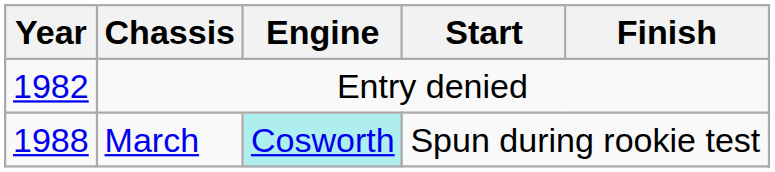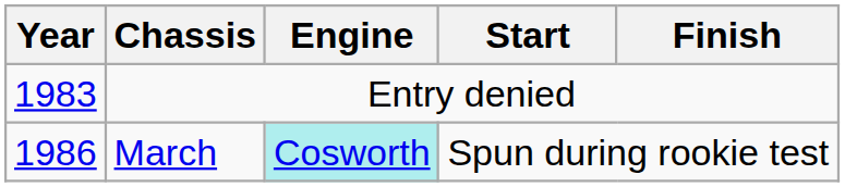Entry denied | Year: 1982 -> 1983
March | Year: 1988 -> 1986
